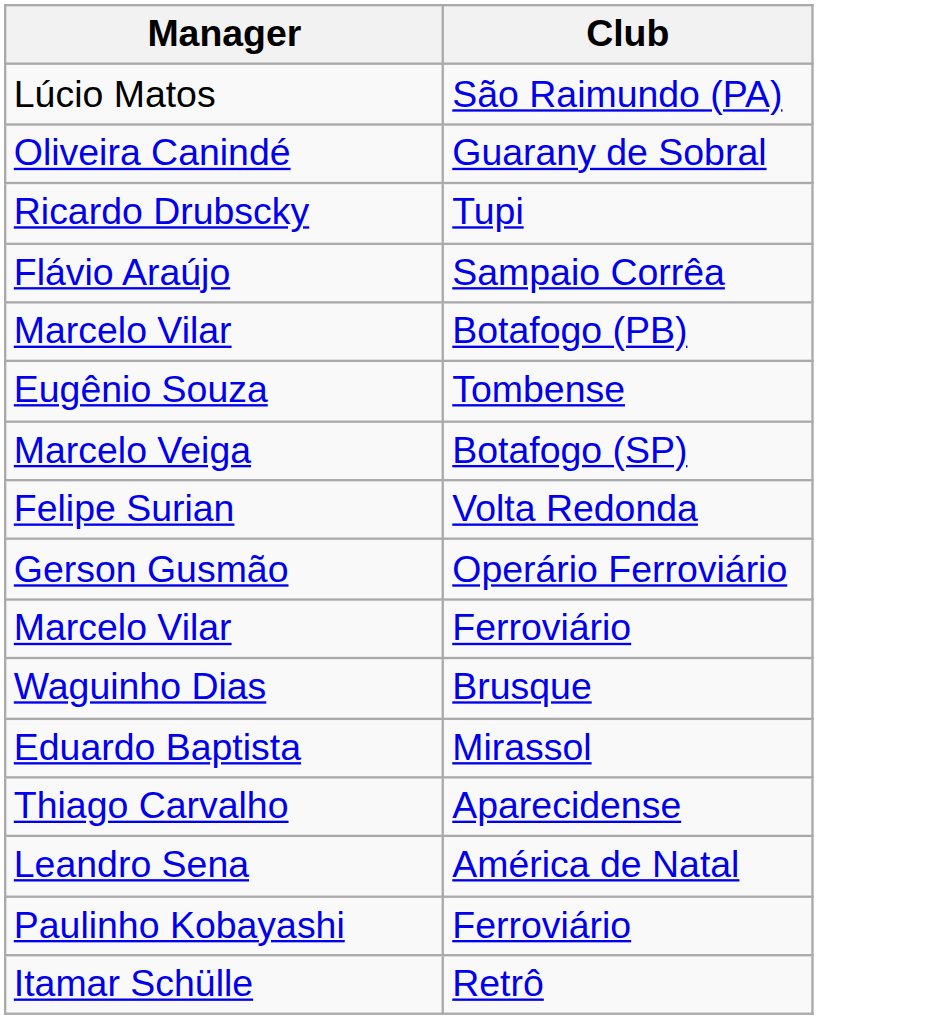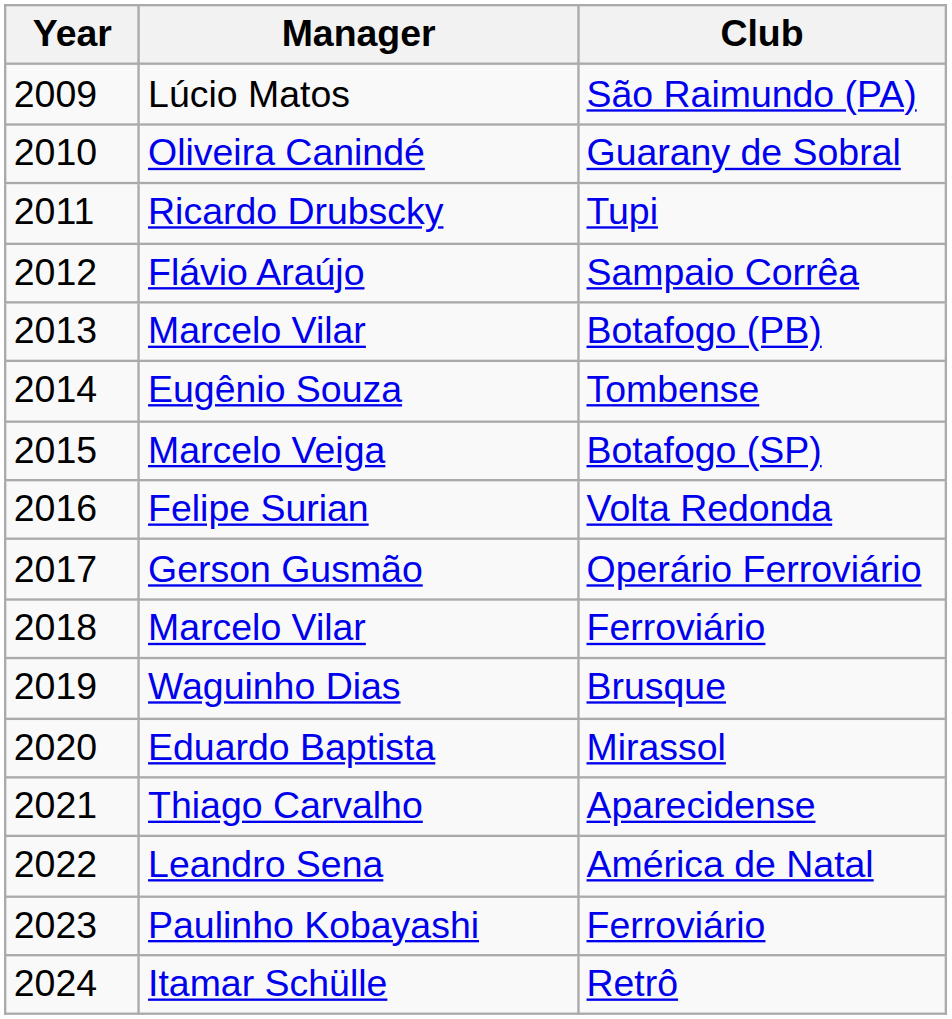+ column: Year | 2009 | 2010 | 2011 | 2012 | 2013 | 2014 | 2015 | 2016 | 2017 | 2018 | 2019 | 2020 | 2021 | 2022 | 2023 | 2024
